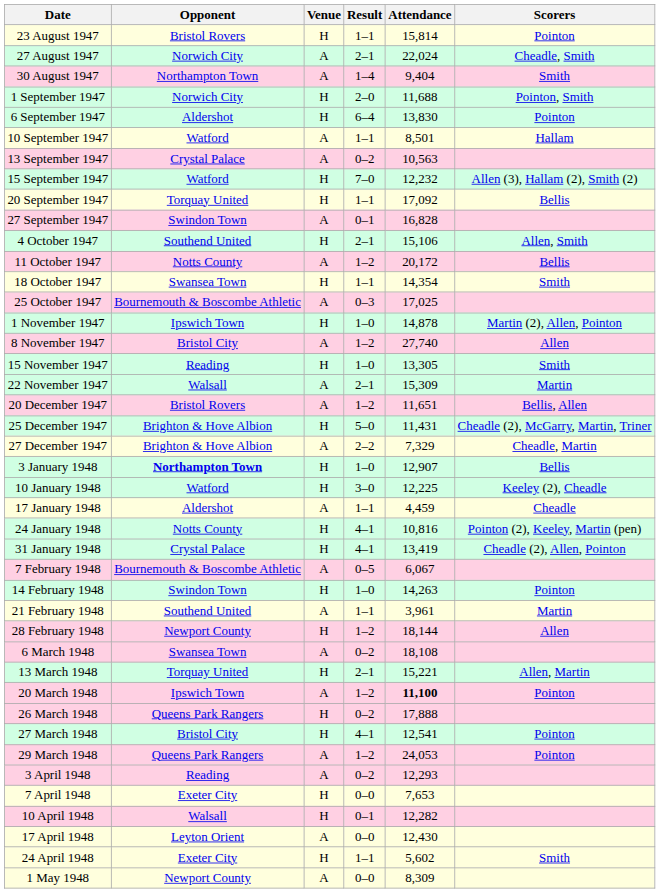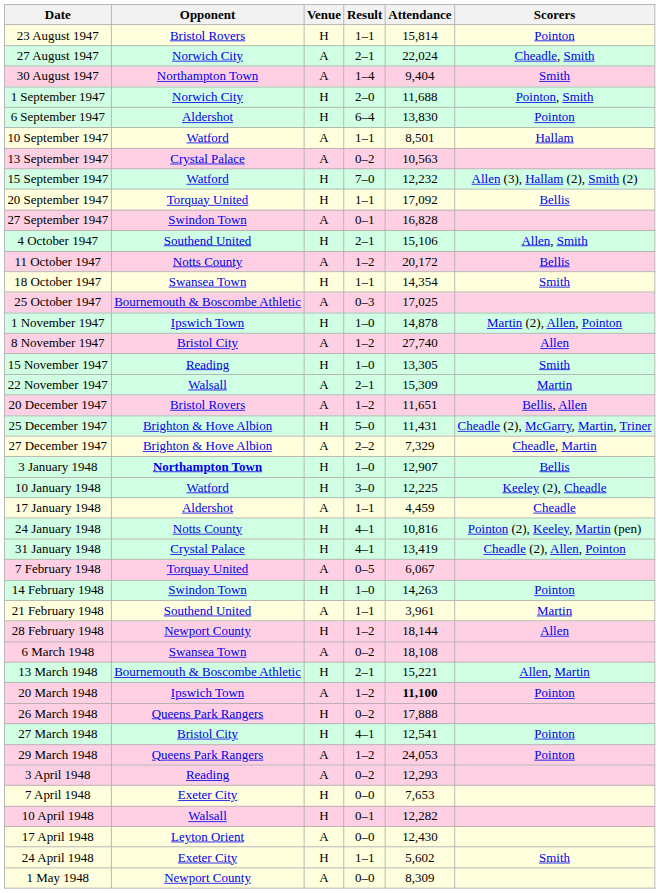7 February 1948 | Opponent: Bournemouth & Boscombe Athletic -> Torquay United
13 March 1948 | Opponent: Torquay United -> Bournemouth & Boscombe Athletic
